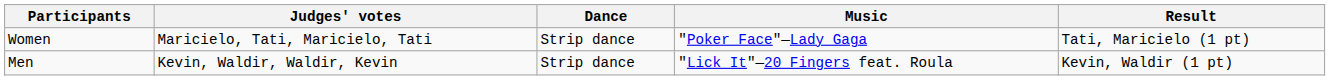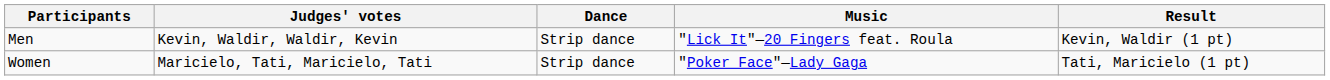rows swapped: Women <-> Men
